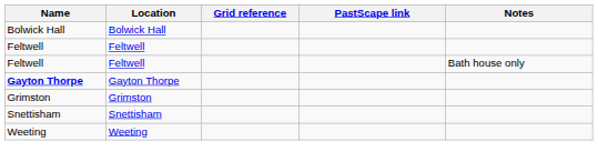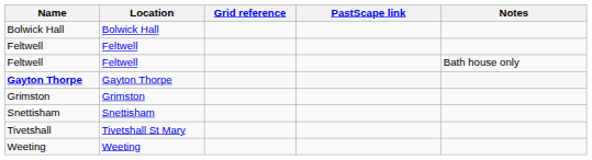+ row: Tivetshall | Tivetshall St Mary
